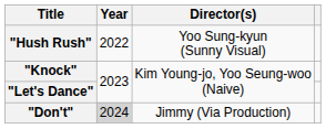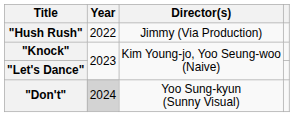"Hush Rush" | Director(s): Yoo Sung-kyun (Sunny Visual) -> Jimmy (Via Production)
"Don't" | Director(s): Jimmy (Via Production) -> Yoo Sung-kyun (Sunny Visual)
